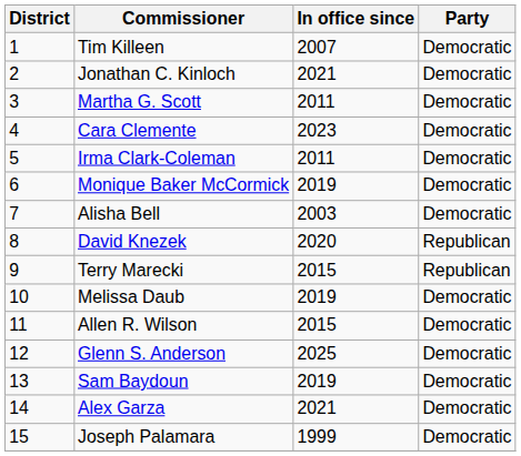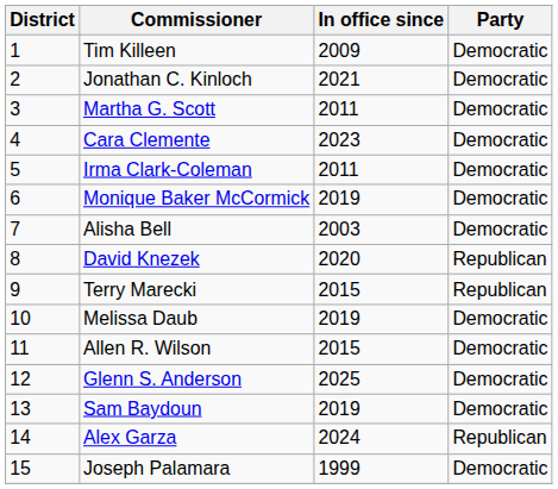Tim Killeen | In office since: 2007 -> 2009
Alex Garza | In office since: 2021 -> 2024
Alex Garza | Party: Democratic -> Republican
